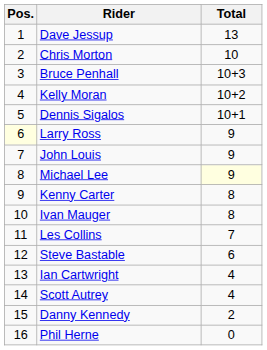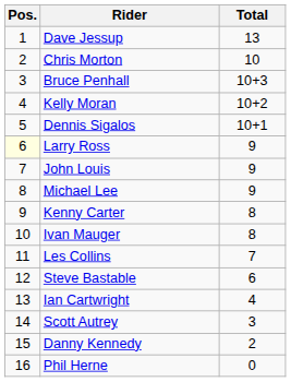Michael Lee | Total: lightyellow background -> no background
Scott Autrey | Total: 4 -> 3
